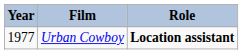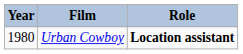Urban Cowboy | Year: 1977 -> 1980
